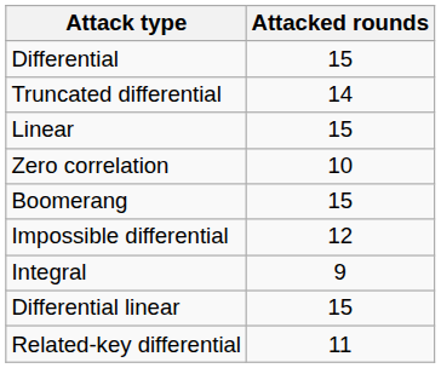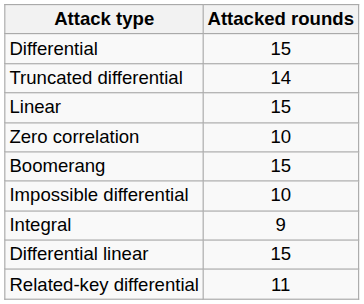Impossible differential | Attacked rounds: 12 -> 10
